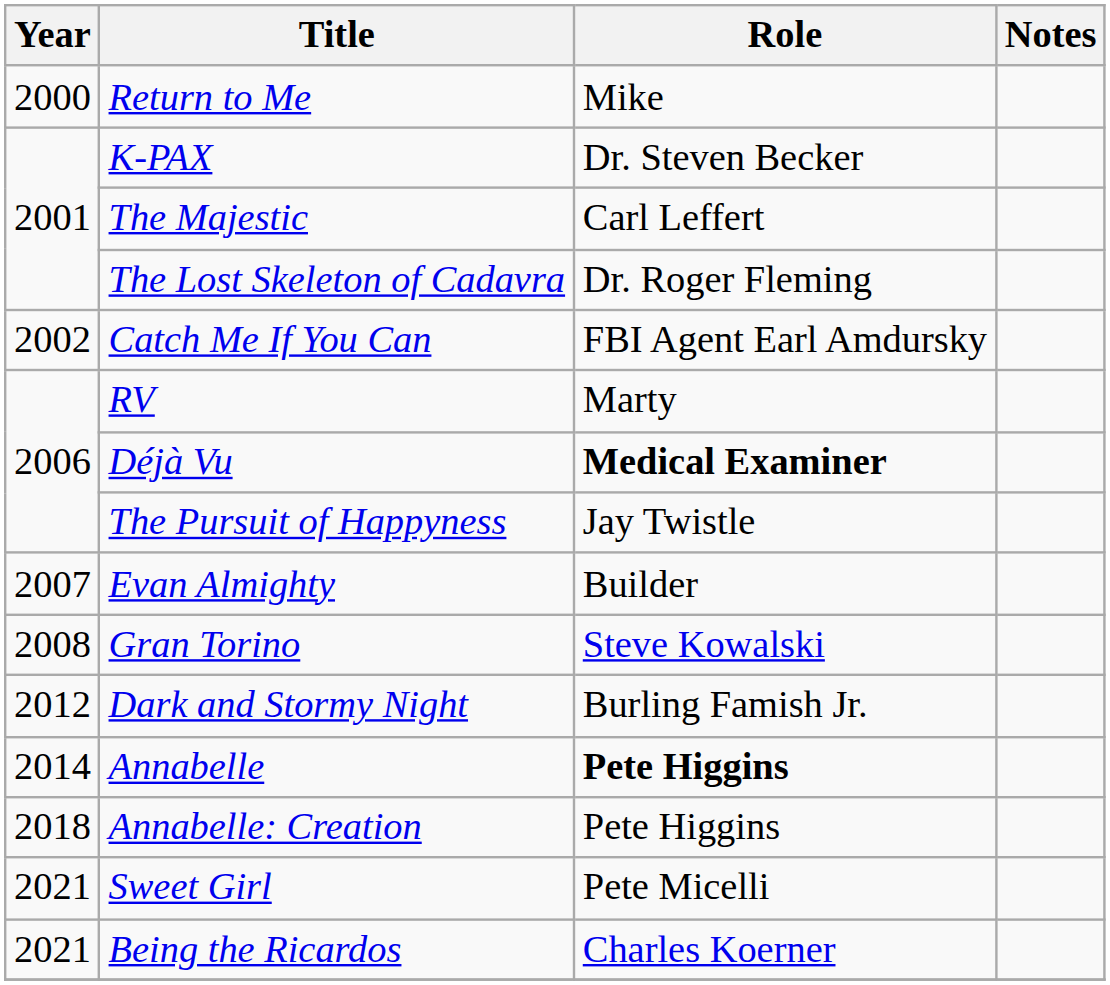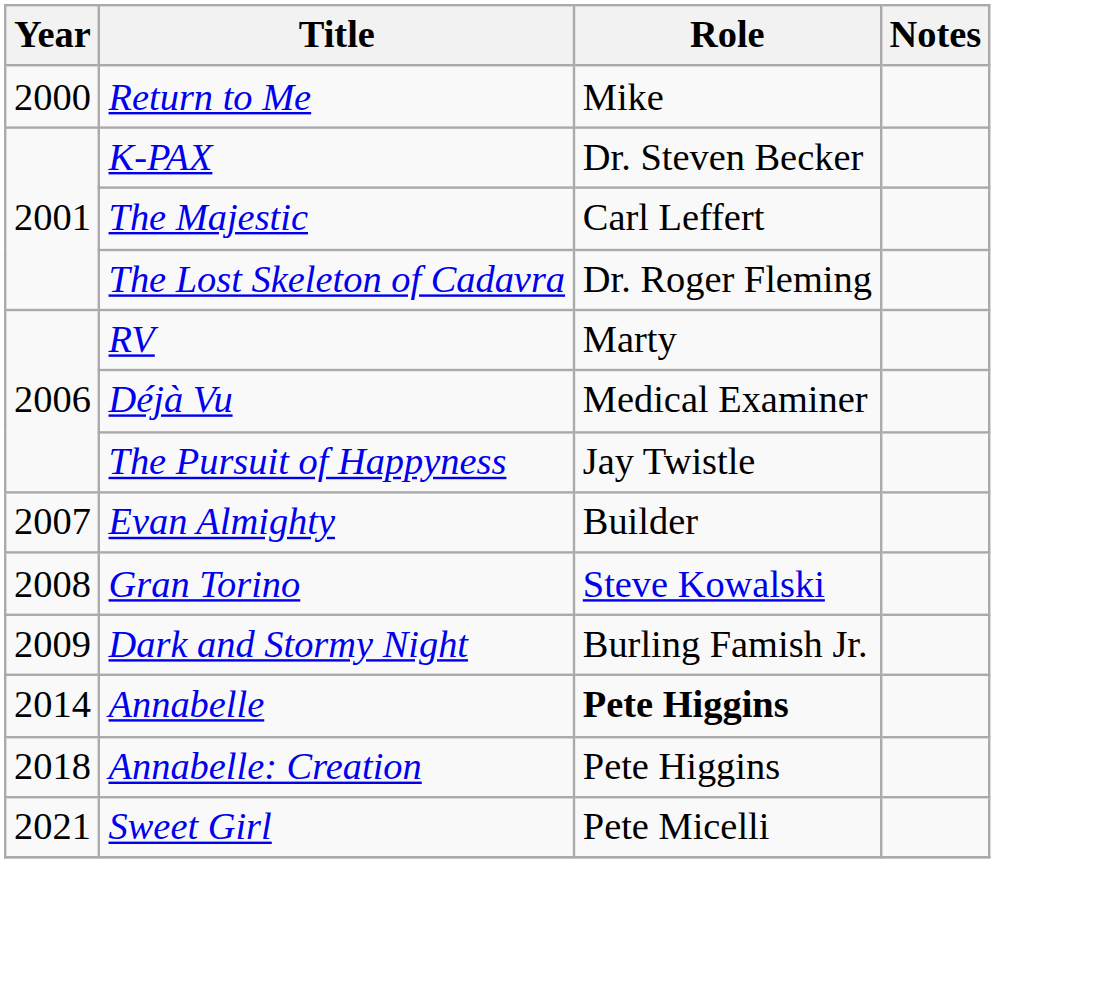- row: 2002 | Catch Me If You Can | FBI Agent Earl Amdursky
Déjà Vu | Role: bold -> normal
Dark and Stormy Night | Year: 2012 -> 2009
- row: 2021 | Being the Ricardos | Charles Koerner
